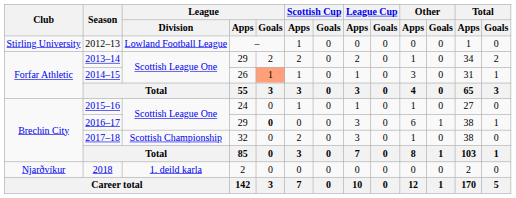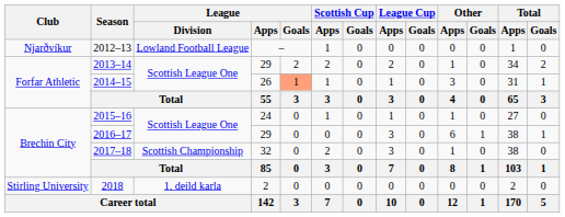2012–13 | Club: Stirling University -> Njarðvíkur
2016–17 | League / Goals: bold -> normal
2018 | Club: Njarðvíkur -> Stirling University
